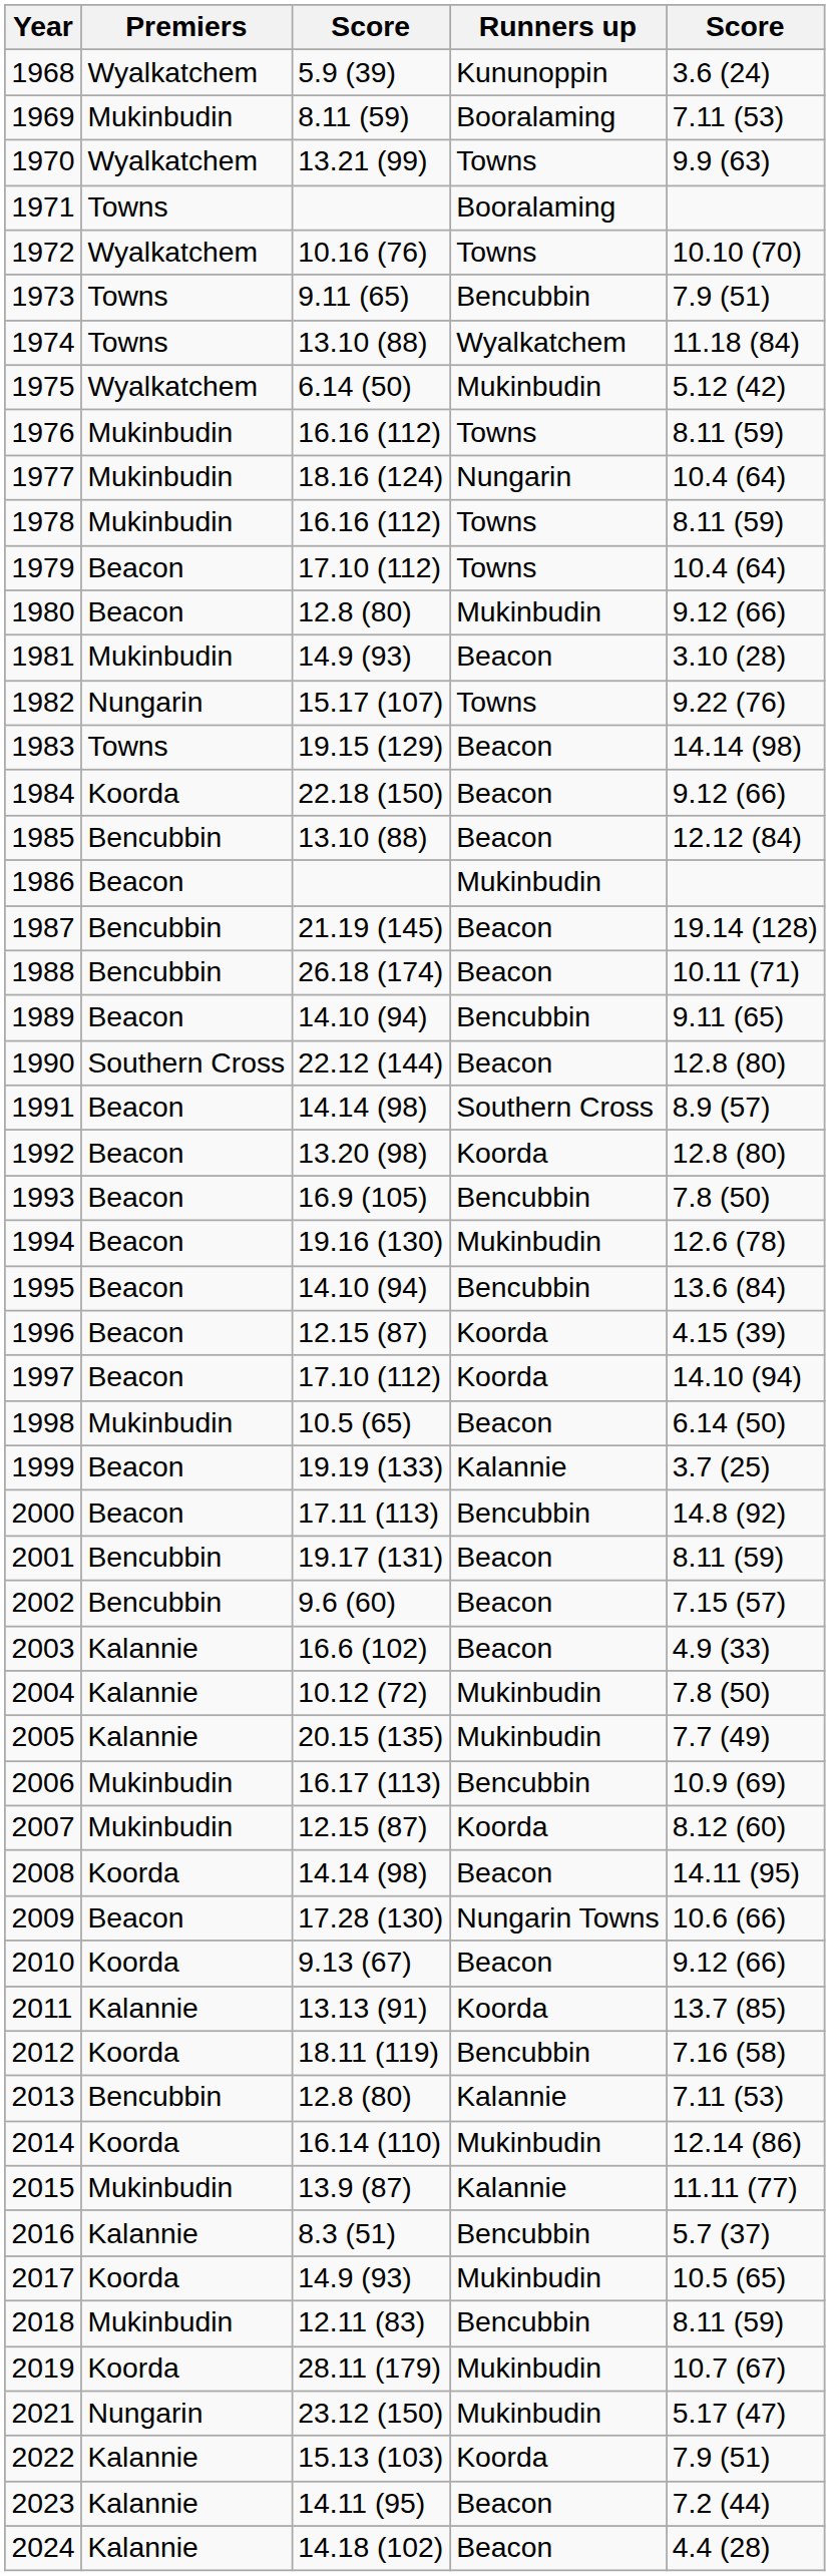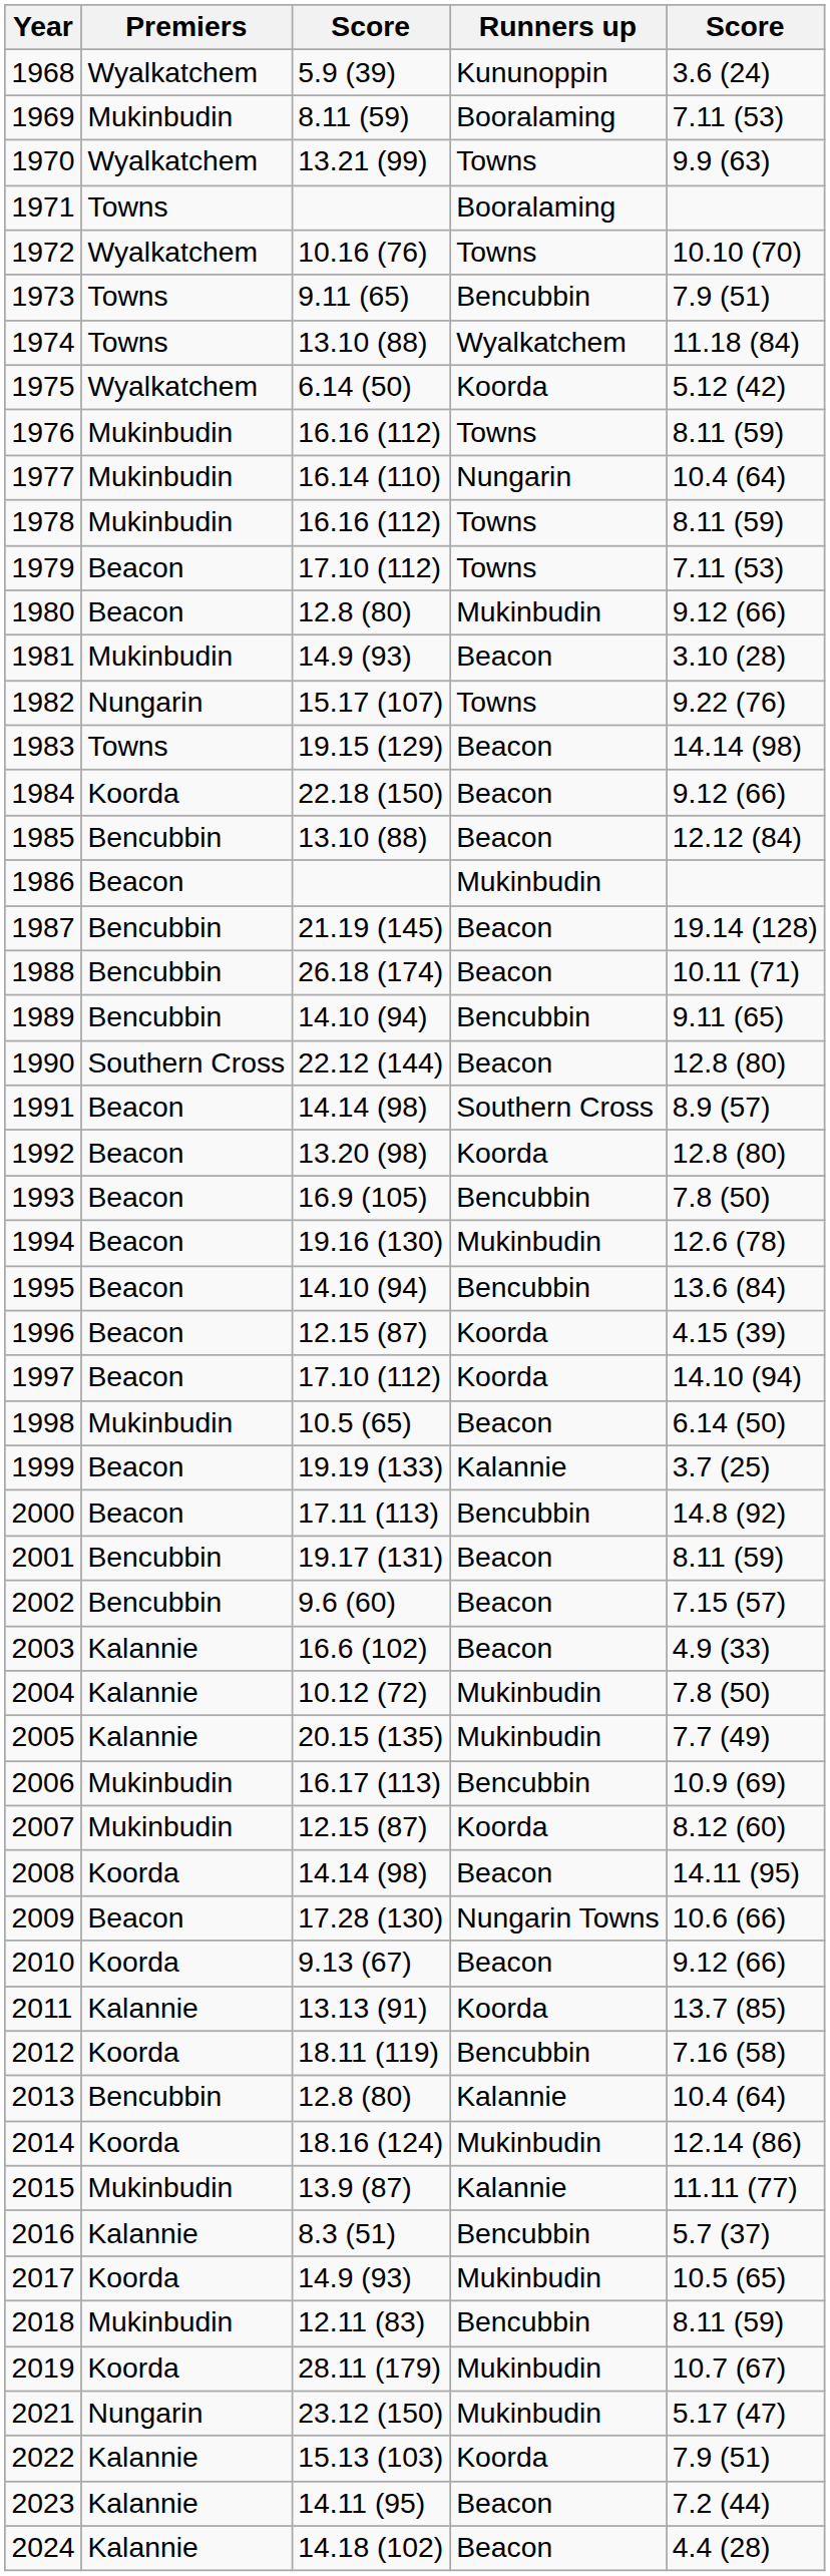1975 | Runners up: Mukinbudin -> Koorda
1977 | column 3: 18.16 (124) -> 16.14 (110)
1979 | column 5: 10.4 (64) -> 7.11 (53)
1989 | Premiers: Beacon -> Bencubbin
2013 | column 5: 7.11 (53) -> 10.4 (64)
2014 | column 3: 16.14 (110) -> 18.16 (124)
